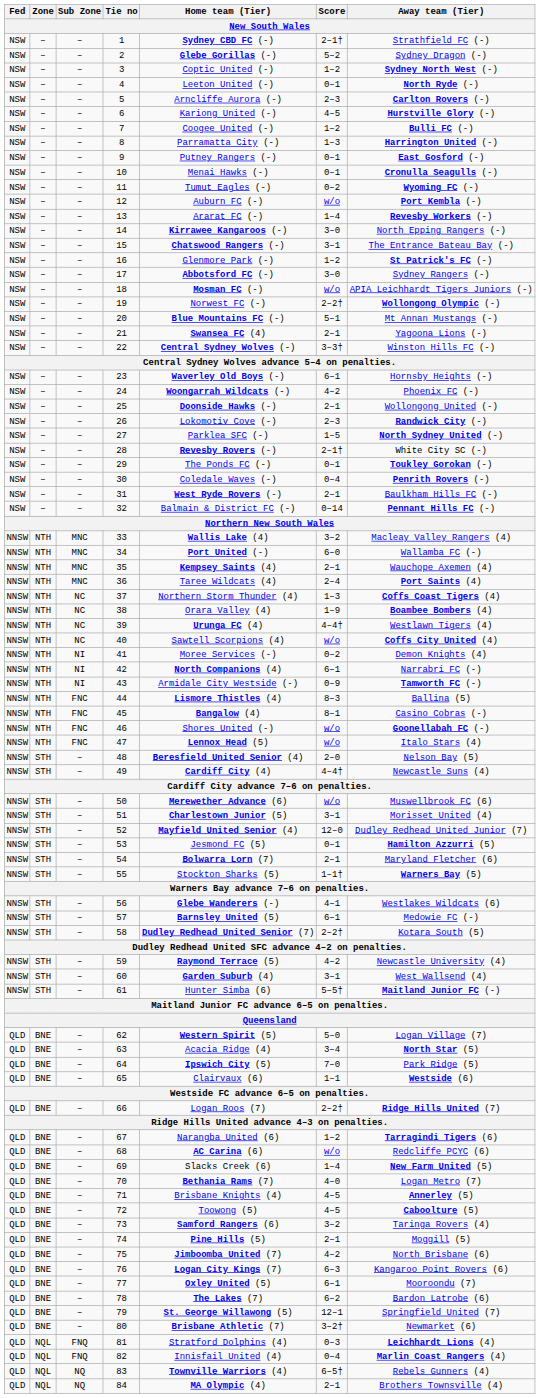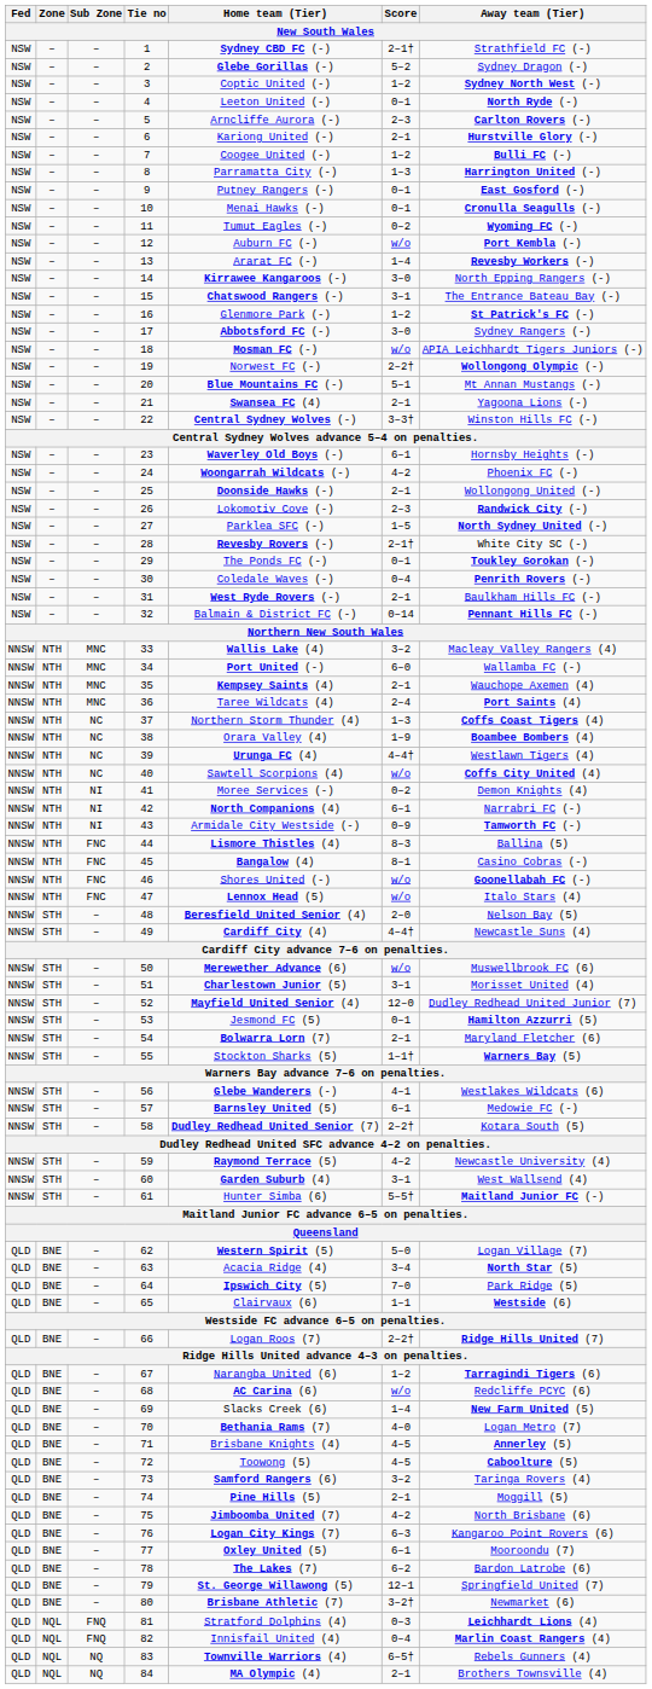6 | Score: 4–5 -> 2–1
